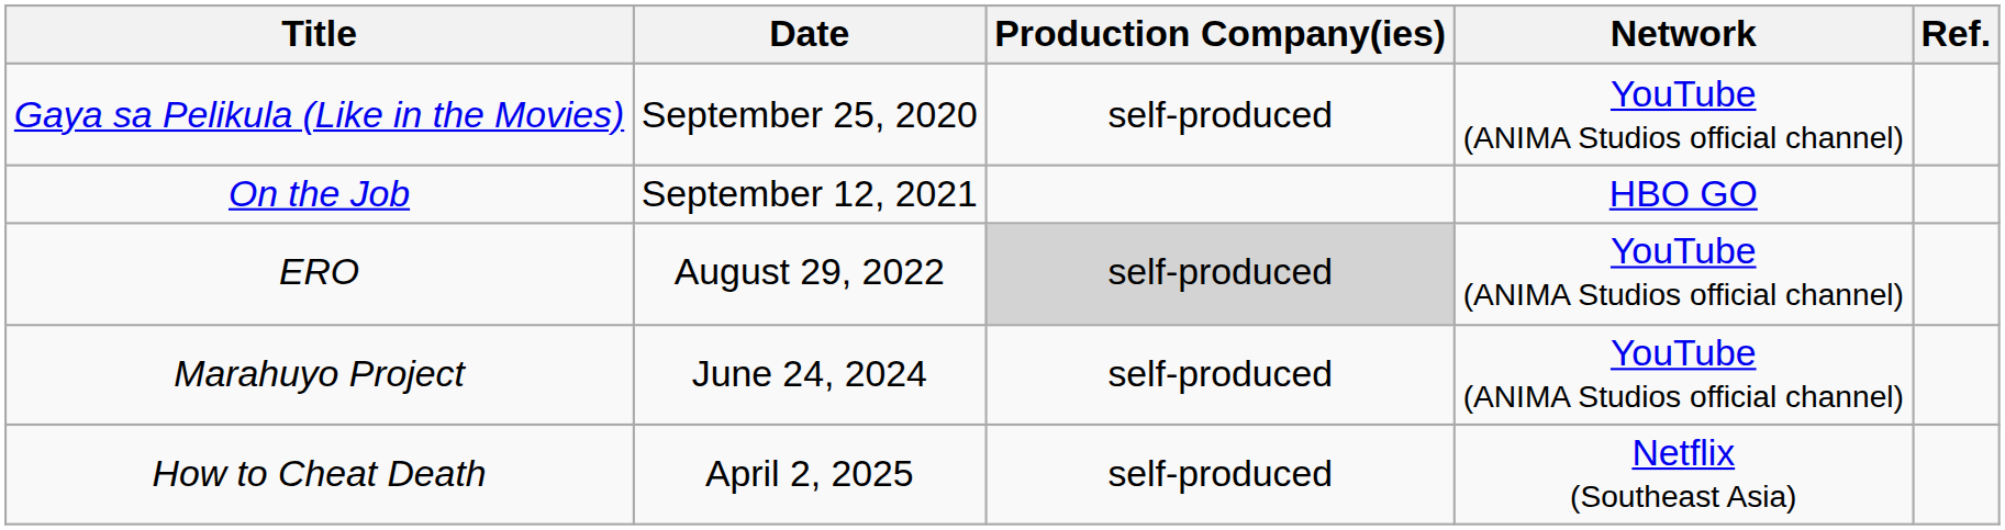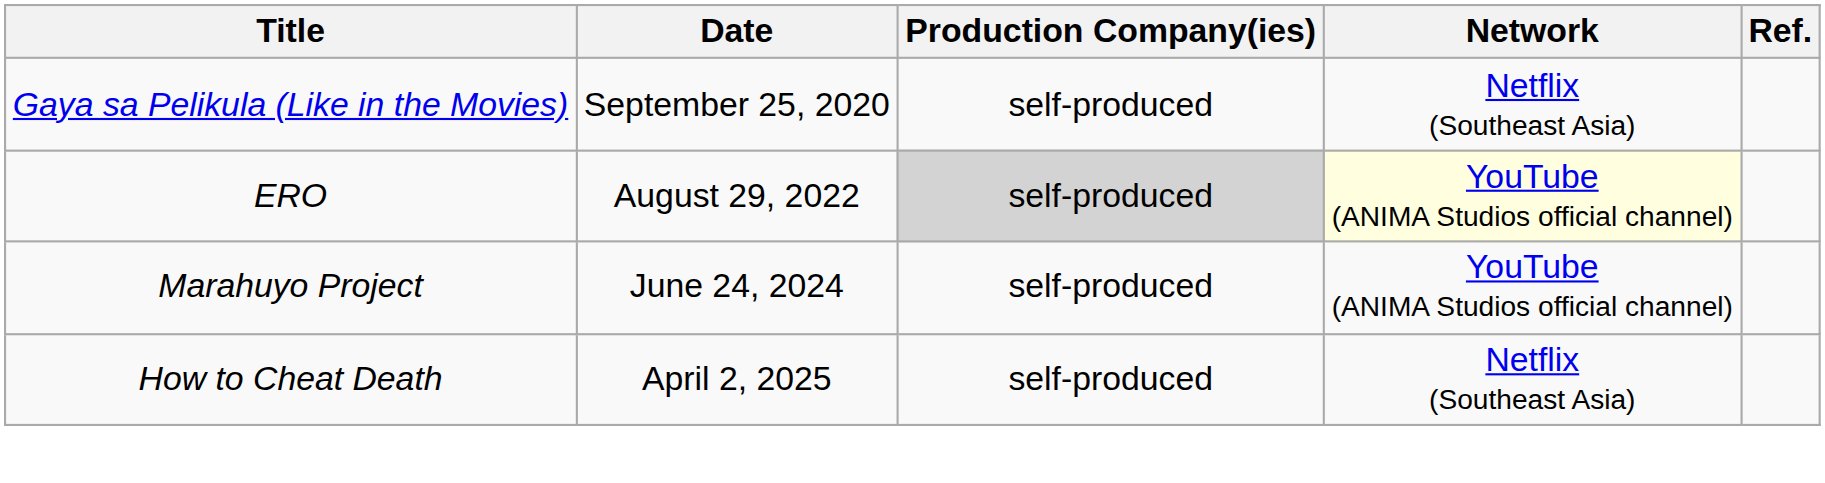Gaya sa Pelikula (Like in the Movies) | Network: YouTube (ANIMA Studios official channel) -> Netflix (Southeast Asia)
- row: On the Job | September 12, 2021 | HBO GO
ERO | Network: no background -> lightyellow background
